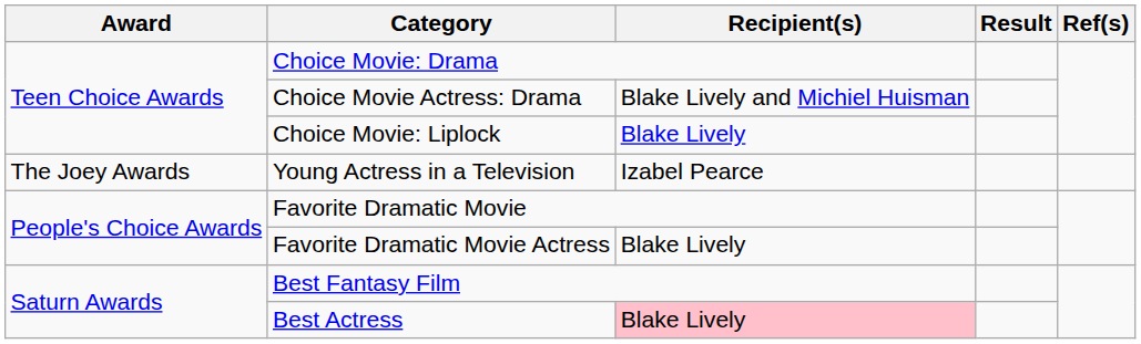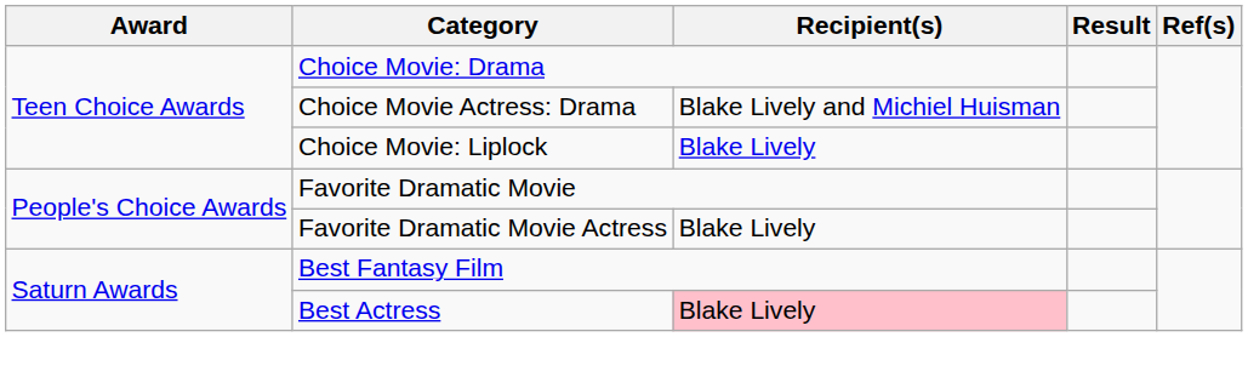- row: The Joey Awards | Young Actress in a Television | Izabel Pearce
